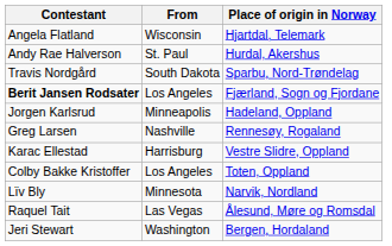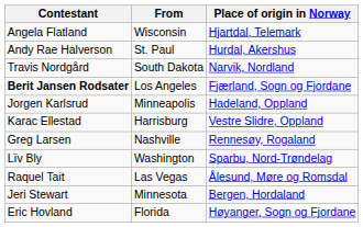Travis Nordgård | Place of origin in Norway: Sparbu, Nord-Trøndelag -> Narvik, Nordland
rows swapped: Karac Ellestad <-> Greg Larsen
- row: Colby Bakke Kristoffer | Los Angeles | Toten, Oppland
Lïv Bly | From: Minnesota -> Washington
Lïv Bly | Place of origin in Norway: Narvik, Nordland -> Sparbu, Nord-Trøndelag
Jeri Stewart | From: Washington -> Minnesota
+ row: Eric Hovland | Florida | Høyanger, Sogn og Fjordane
